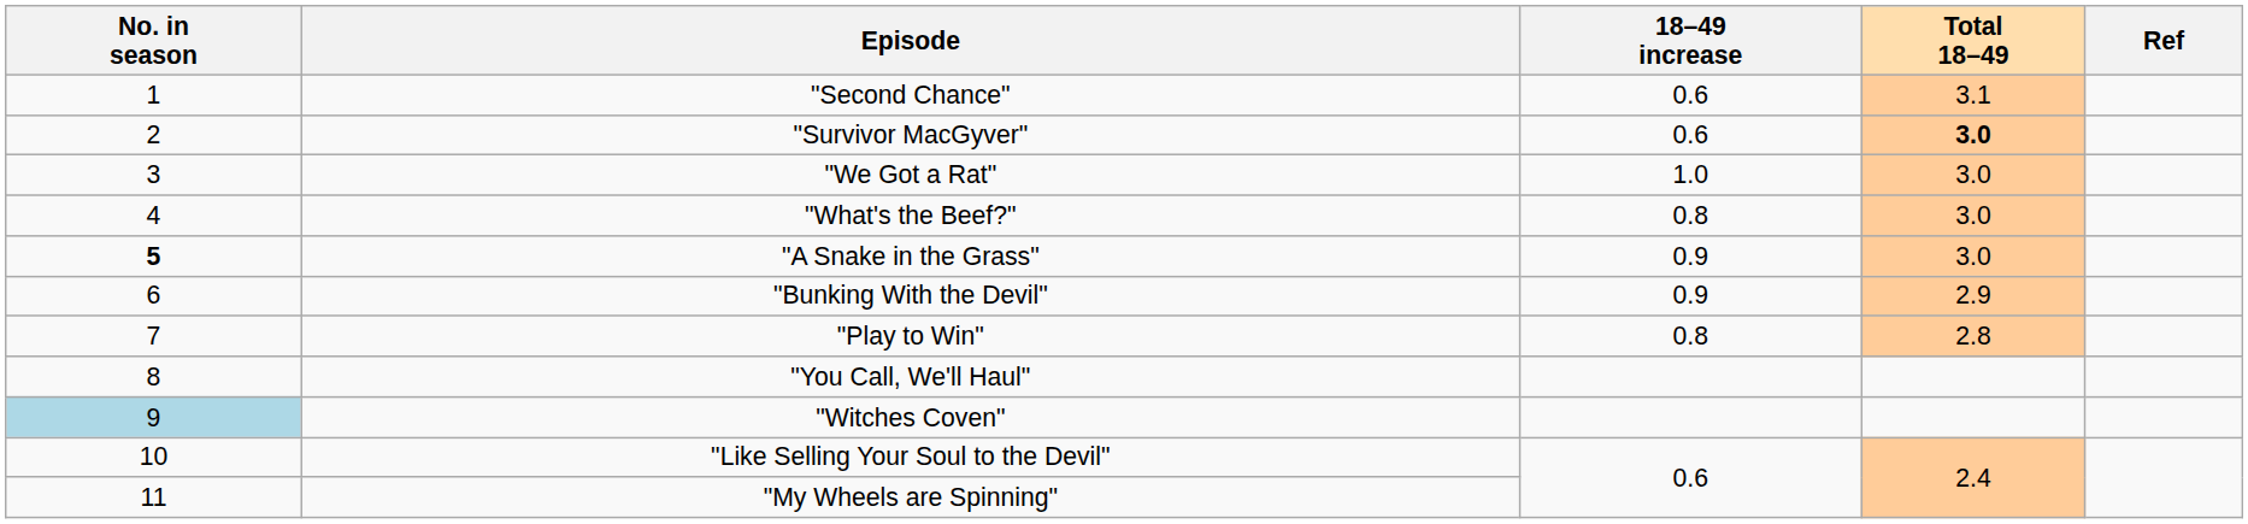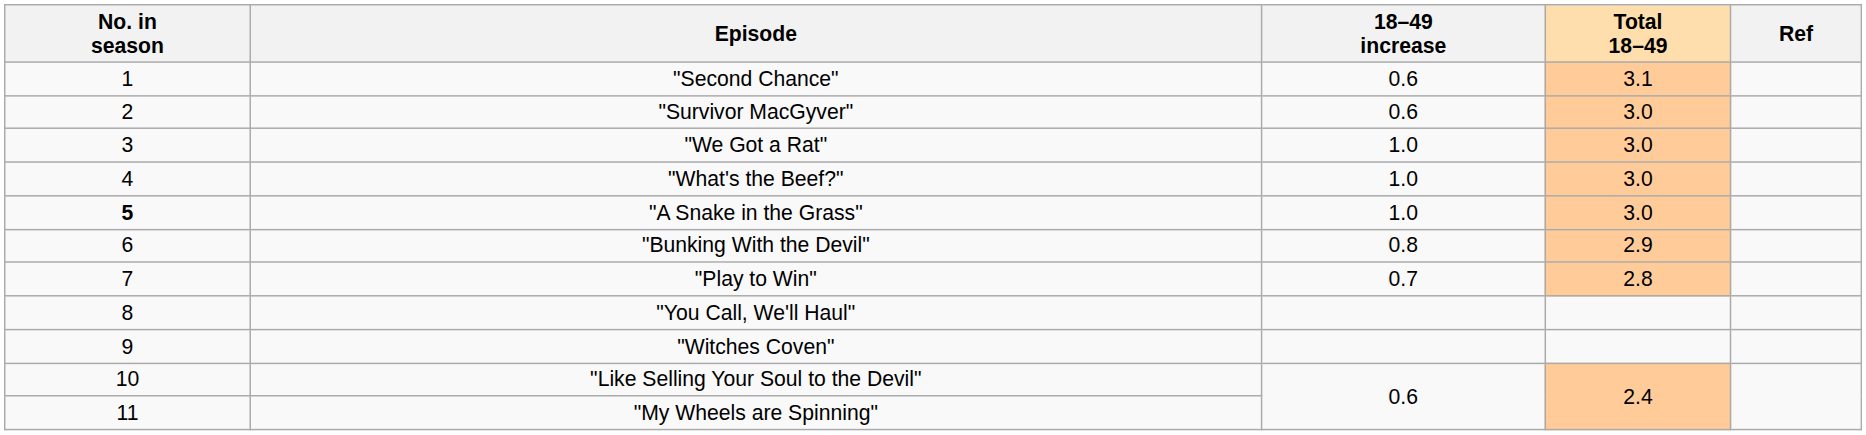"Survivor MacGyver" | Total 18–49: bold -> normal
"What's the Beef?" | 18–49 increase: 0.8 -> 1.0
"A Snake in the Grass" | 18–49 increase: 0.9 -> 1.0
"Bunking With the Devil" | 18–49 increase: 0.9 -> 0.8
"Play to Win" | 18–49 increase: 0.8 -> 0.7
"Witches Coven" | No. in season: lightblue background -> no background
